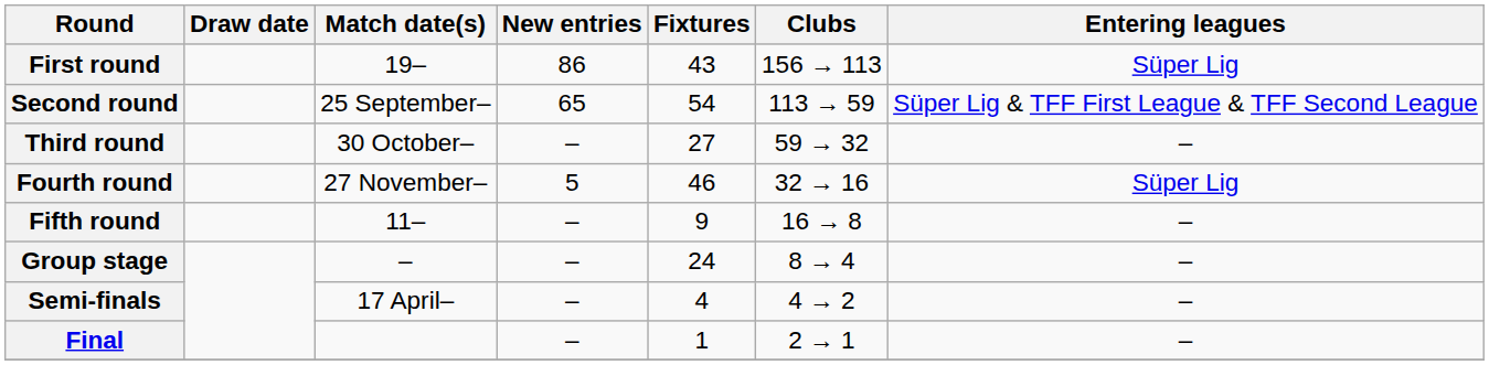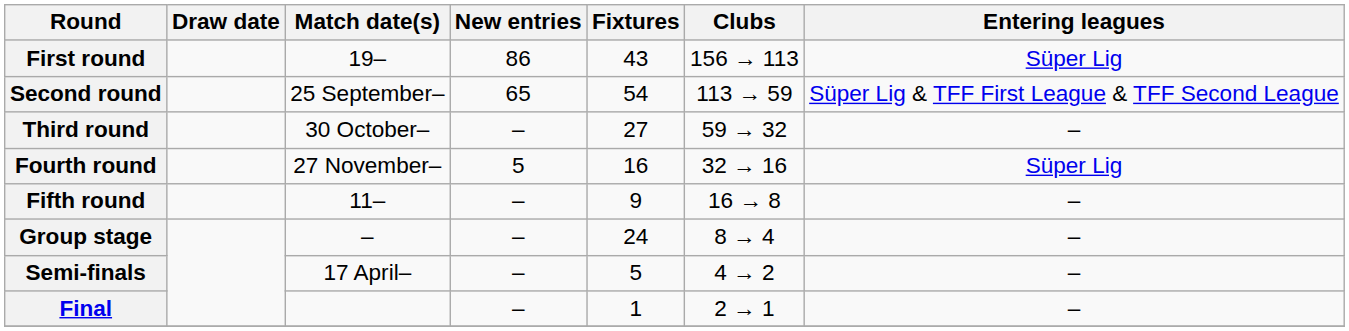Fourth round | Fixtures: 46 -> 16
Semi-finals | Fixtures: 4 -> 5
